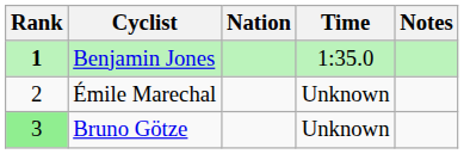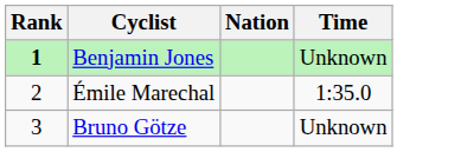- column: Notes
Benjamin Jones | Time: 1:35.0 -> Unknown
Émile Marechal | Time: Unknown -> 1:35.0
Bruno Götze | Rank: lightgreen background -> no background
